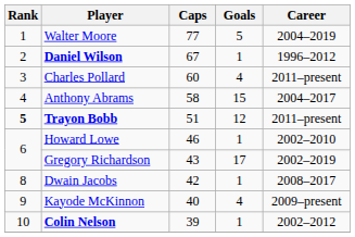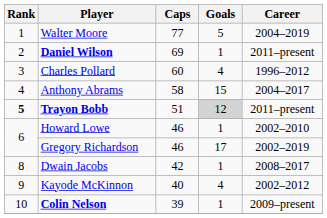Daniel Wilson | Caps: 67 -> 69
Daniel Wilson | Career: 1996–2012 -> 2011–present
Charles Pollard | Career: 2011–present -> 1996–2012
Trayon Bobb | Goals: no background -> lightgrey background
Gregory Richardson | Caps: 43 -> 46
Kayode McKinnon | Career: 2009–present -> 2002–2012
Colin Nelson | Career: 2002–2012 -> 2009–present
